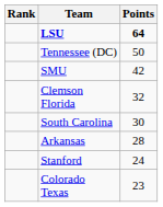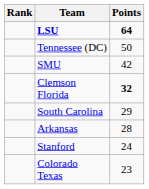Clemson Florida | Points: normal -> bold
South Carolina | Points: 30 -> 29
